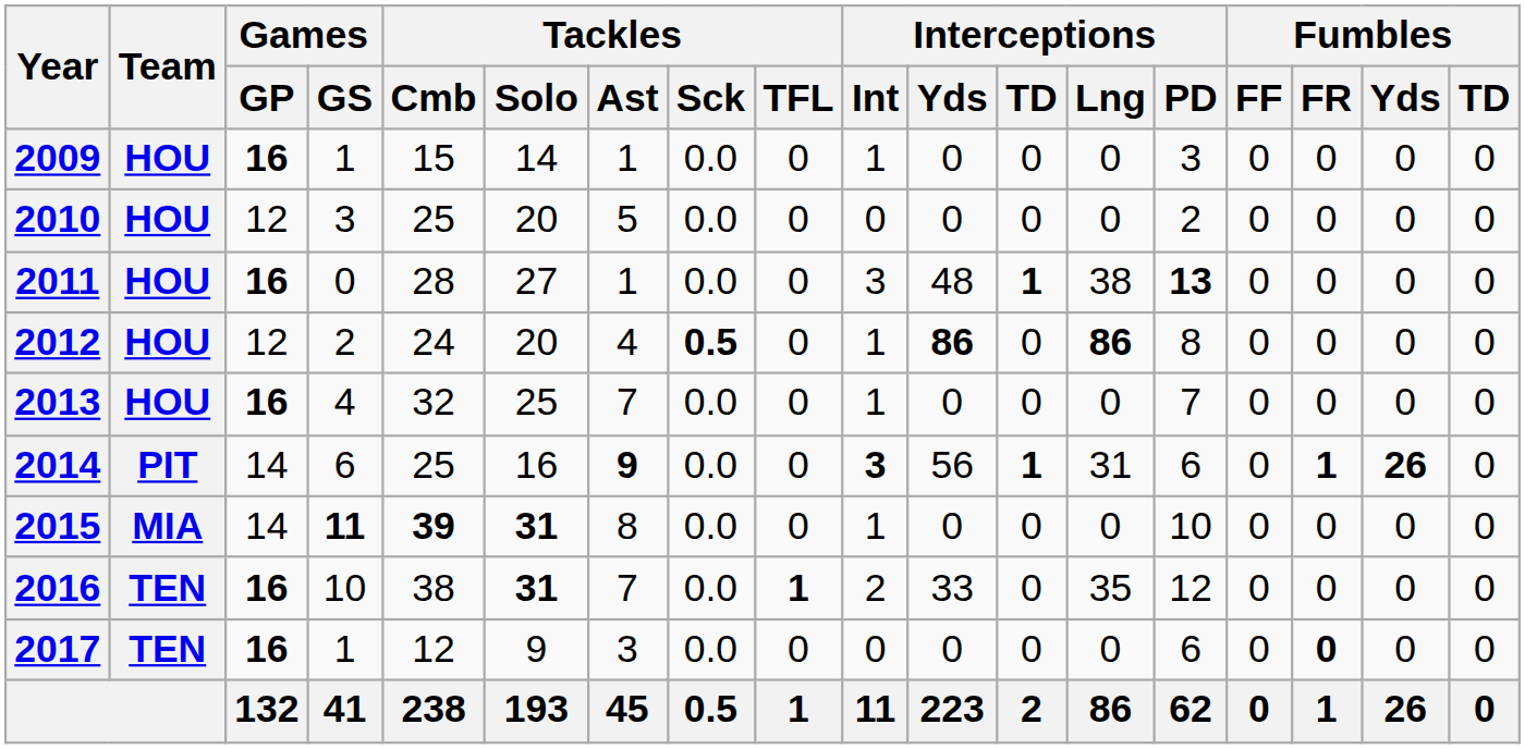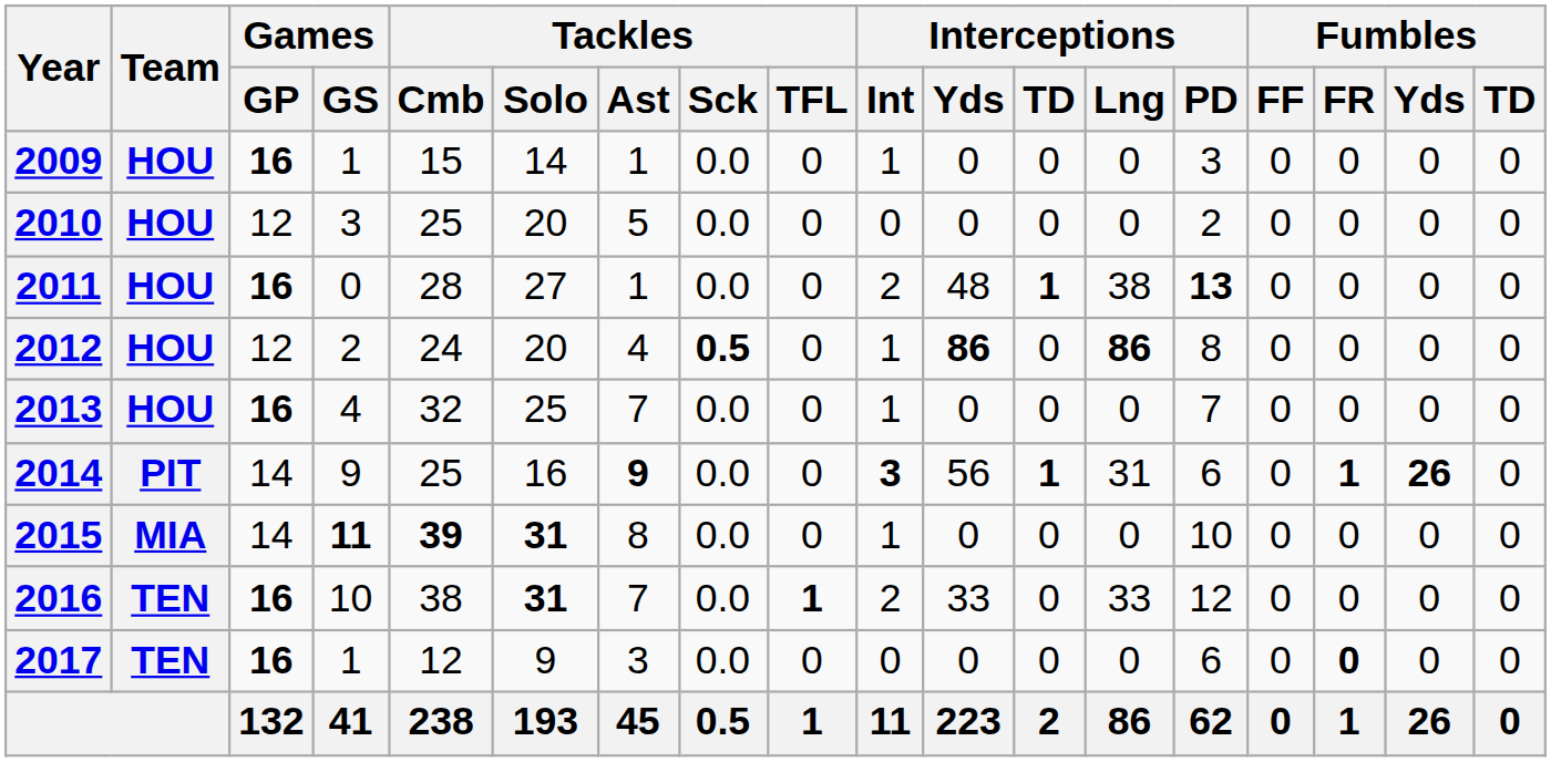2011 | Interceptions / Int: 3 -> 2
2014 | Games / GS: 6 -> 9
2016 | Interceptions / Lng: 35 -> 33
